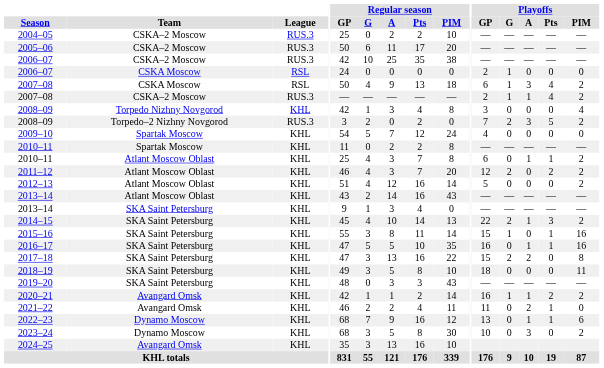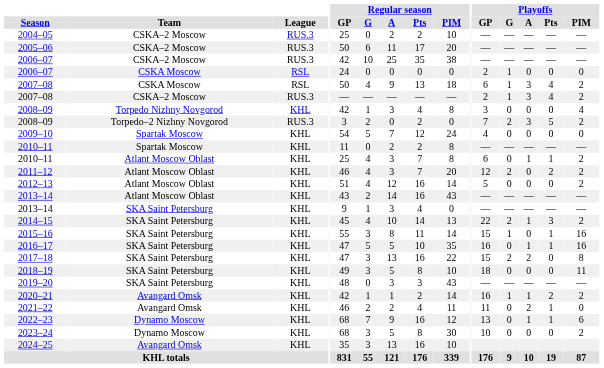2007–08 / CSKA–2 Moscow | Playoffs / A: 1 -> 3
2023–24 | Playoffs / A: 3 -> 0
